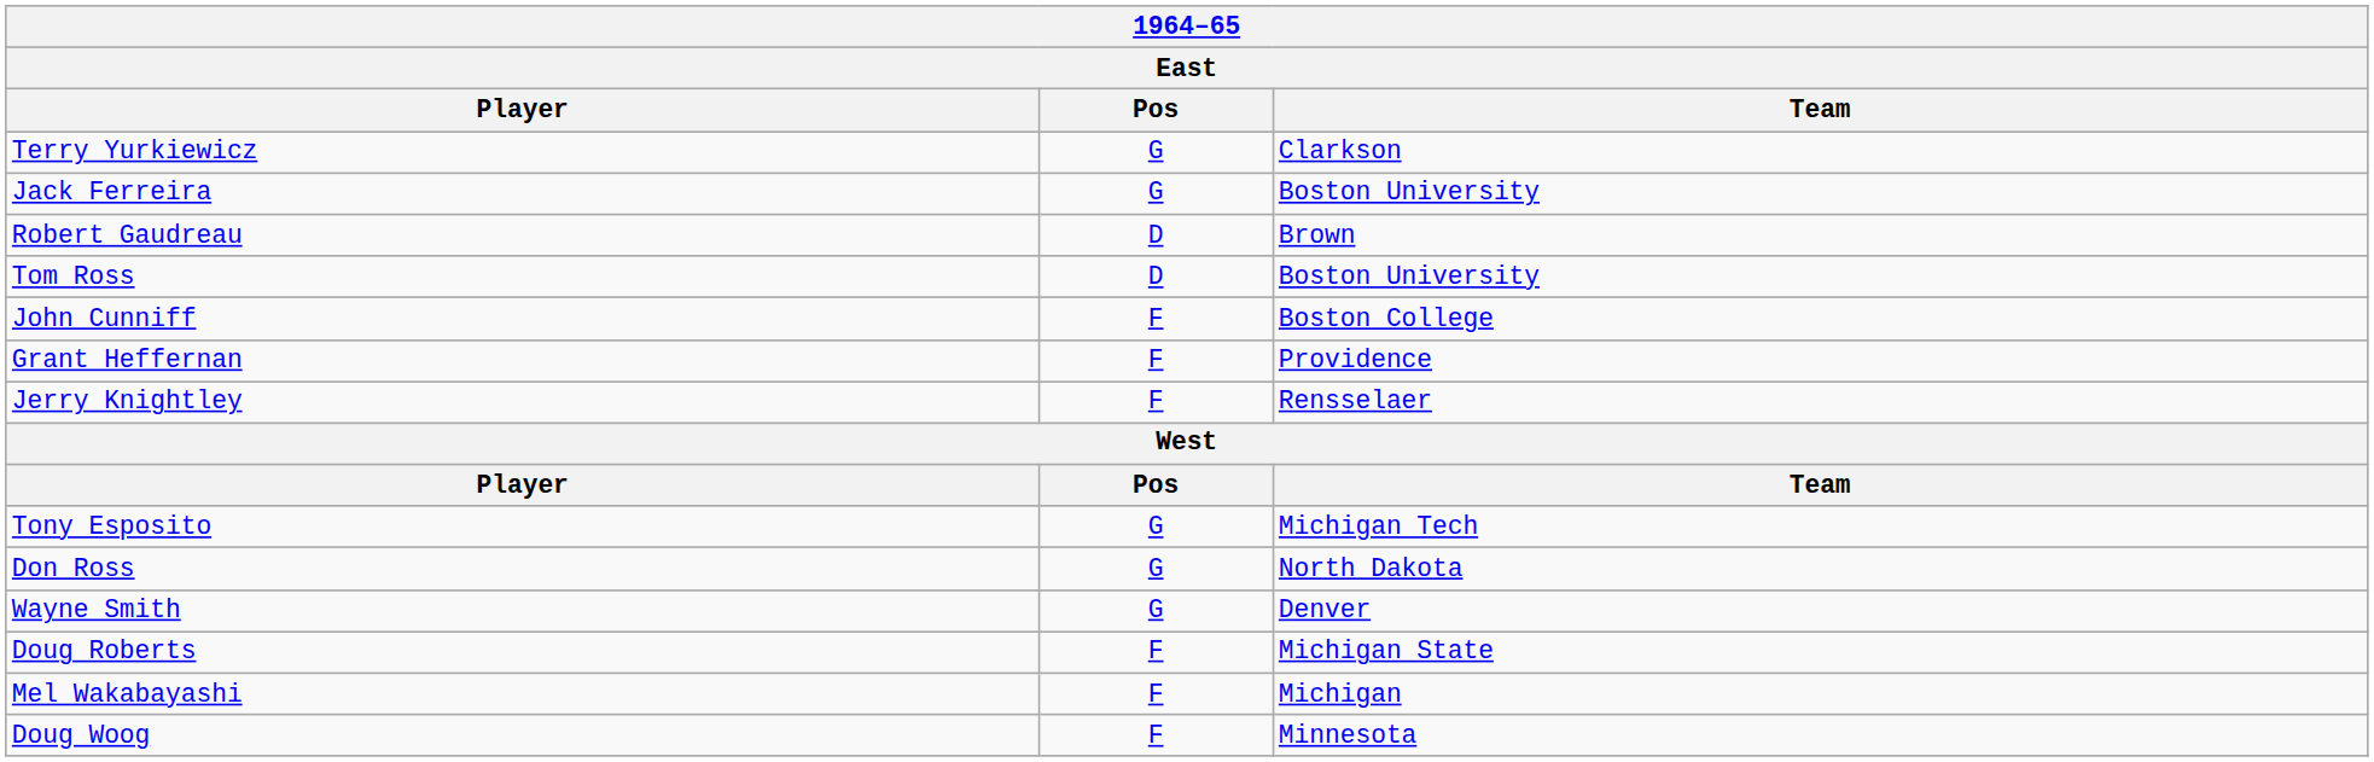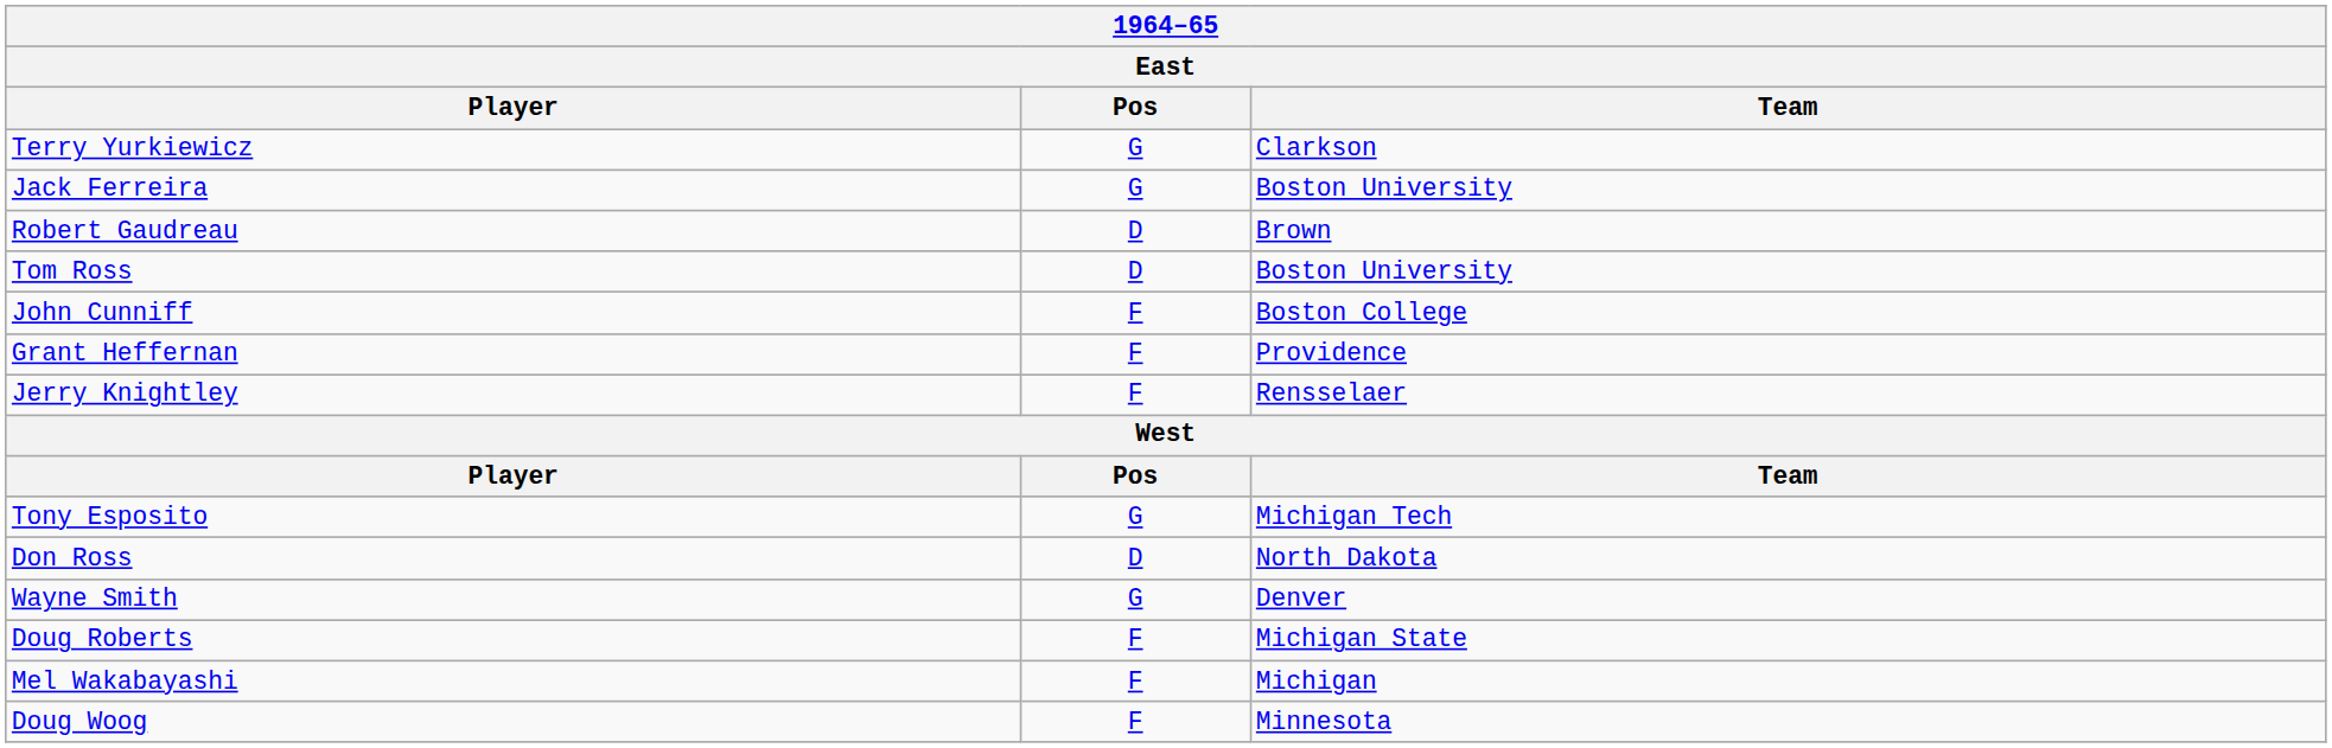Don Ross | Pos: G -> D
